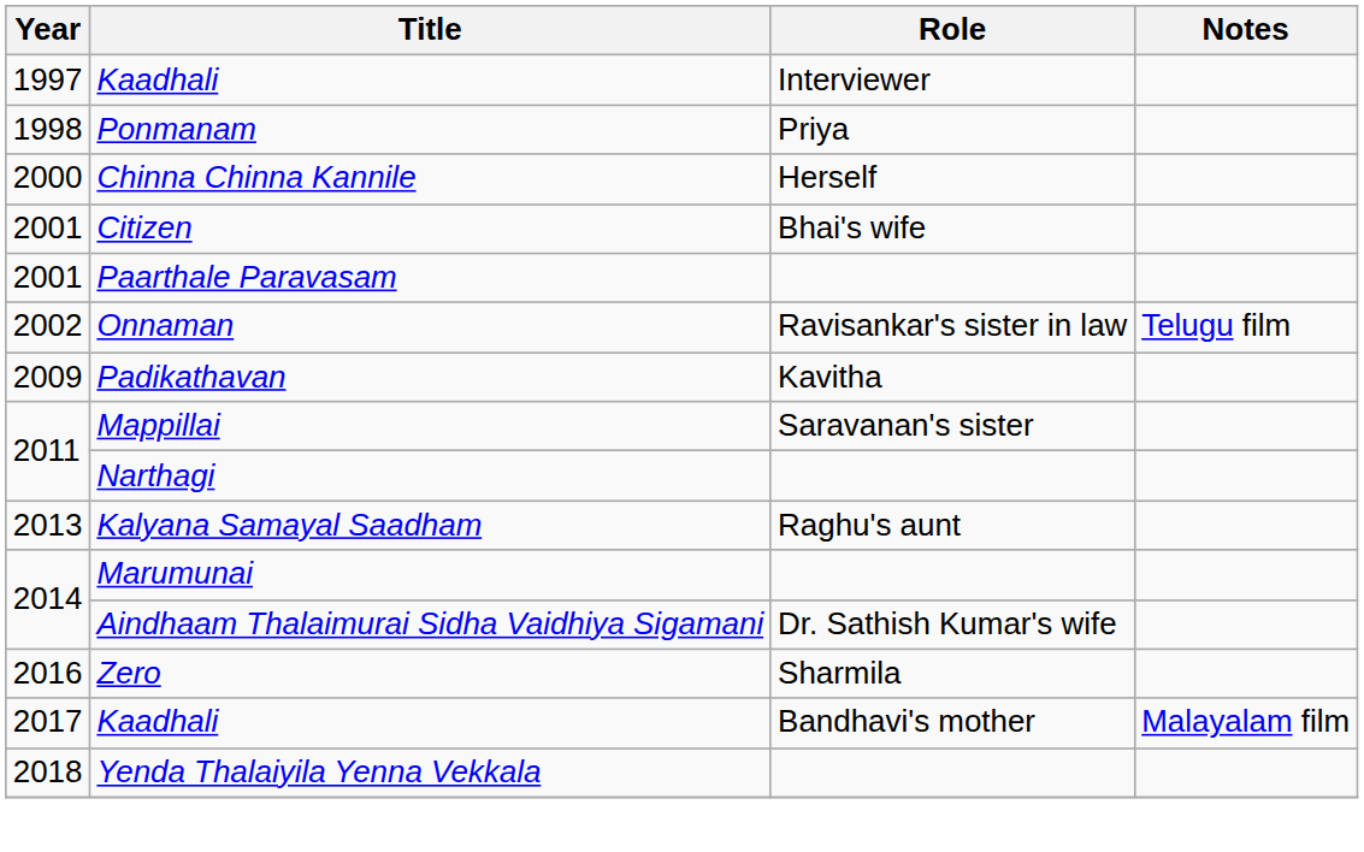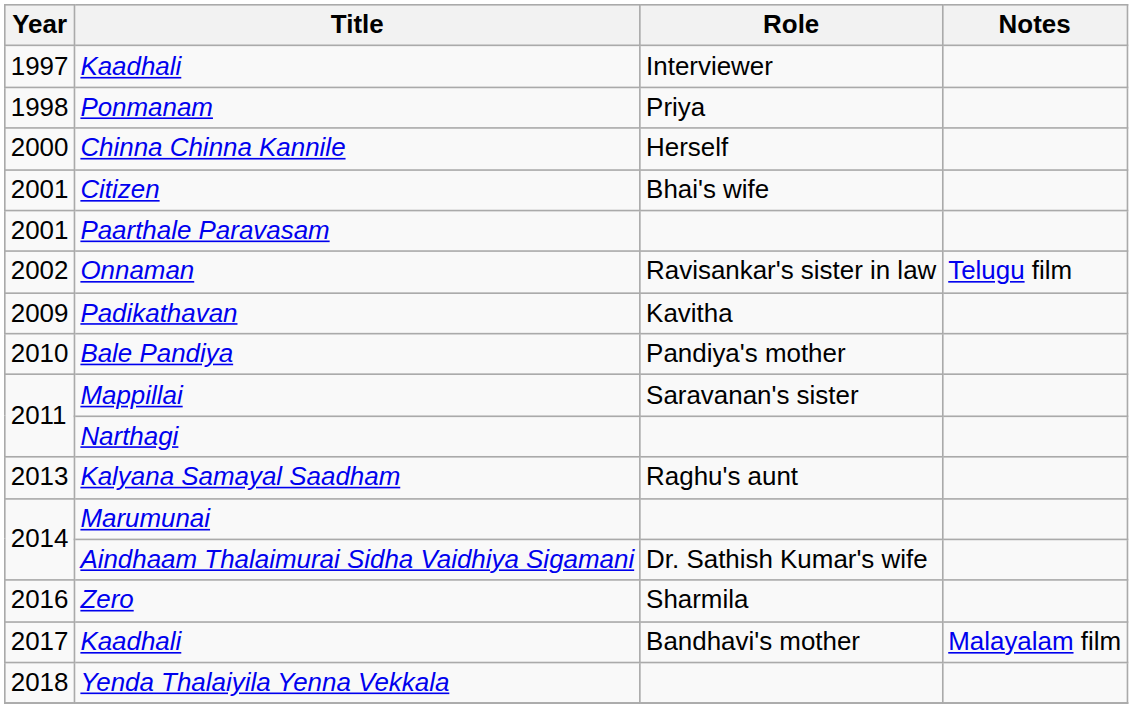+ row: 2010 | Bale Pandiya | Pandiya's mother
